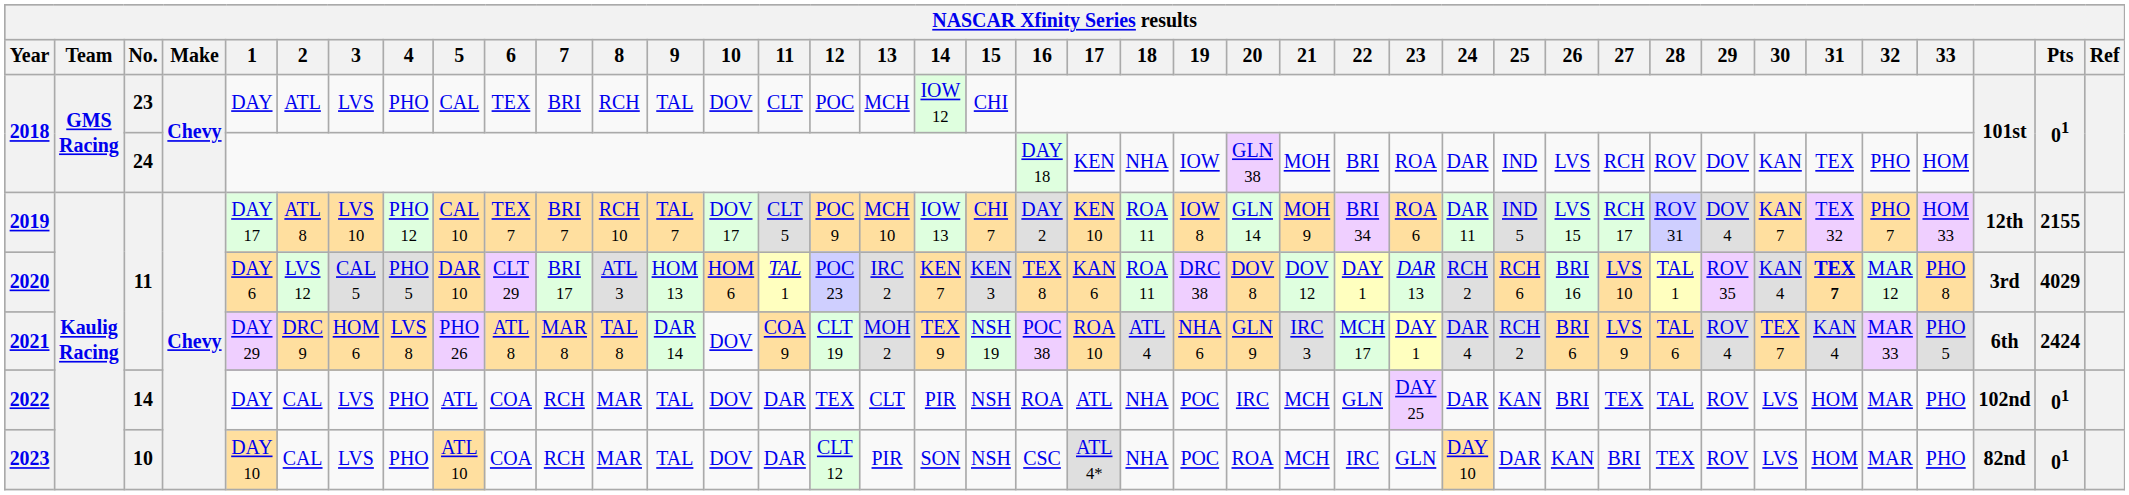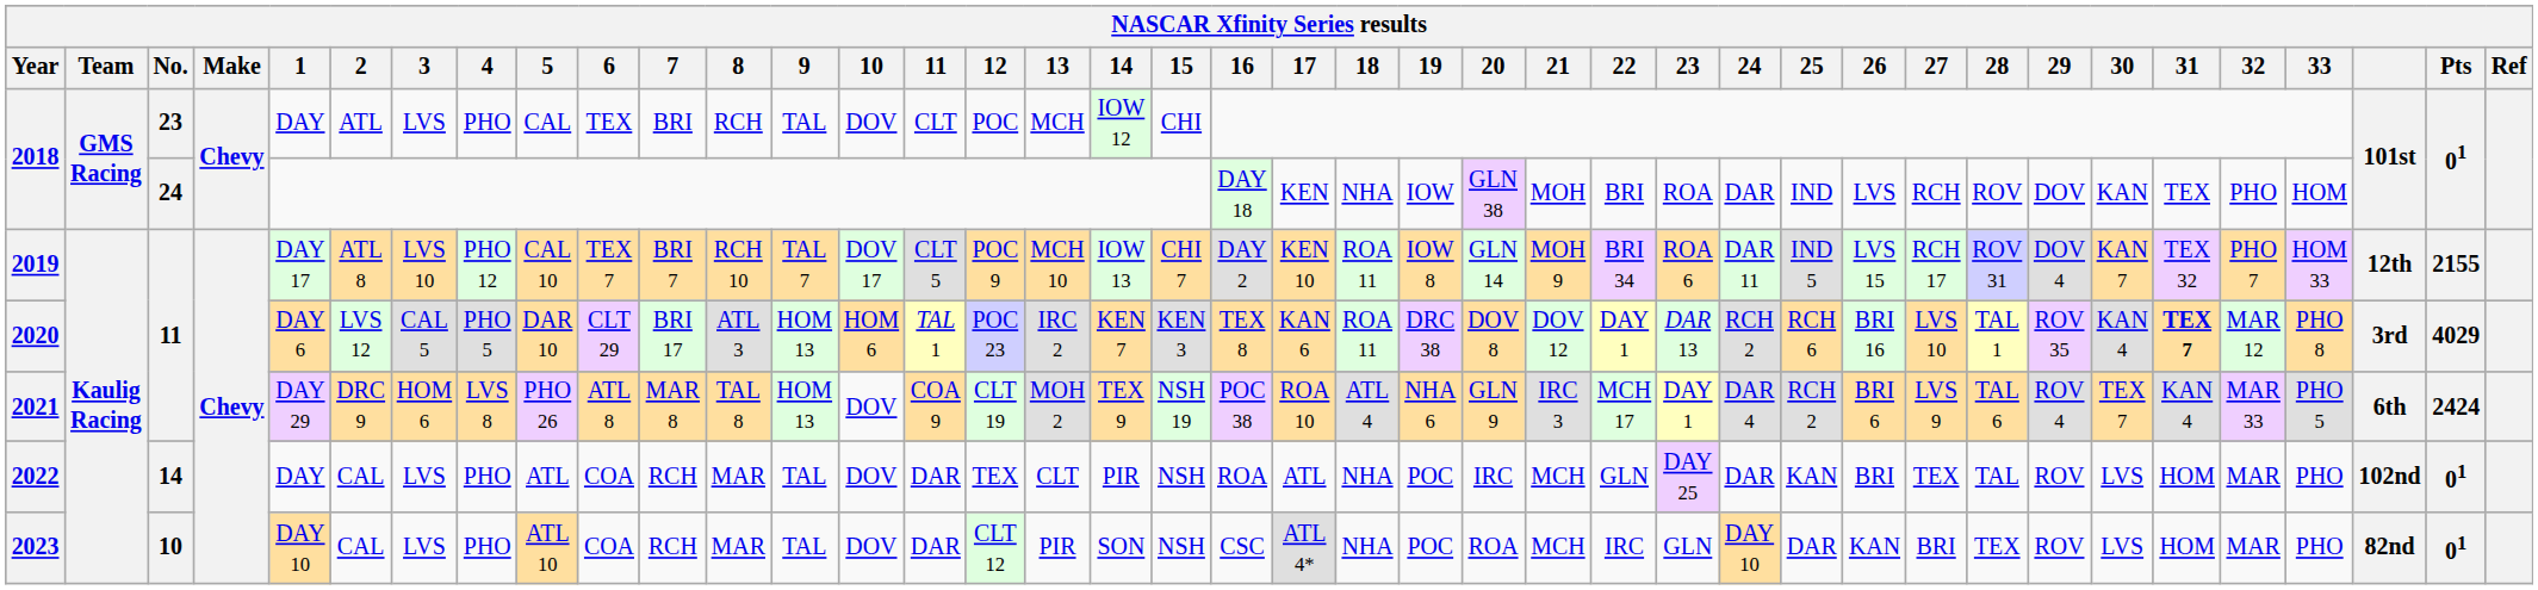2021 | 9: DAR 14 -> HOM 13
